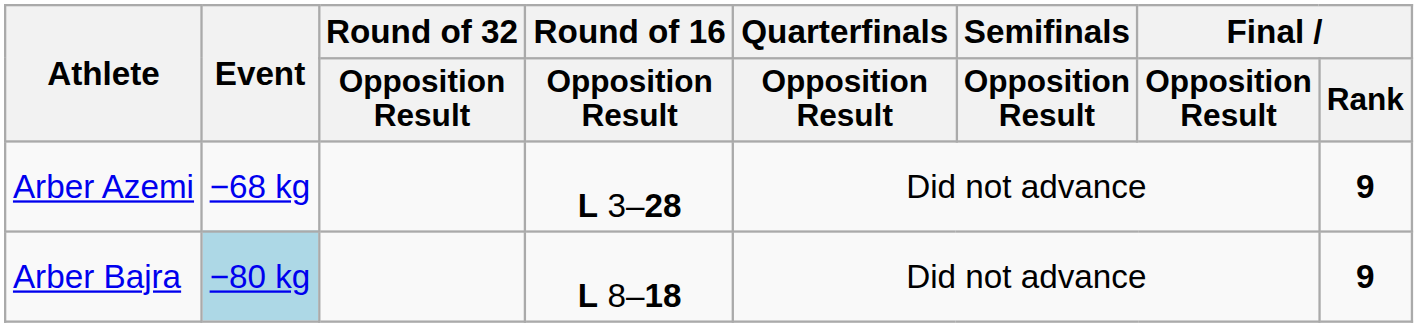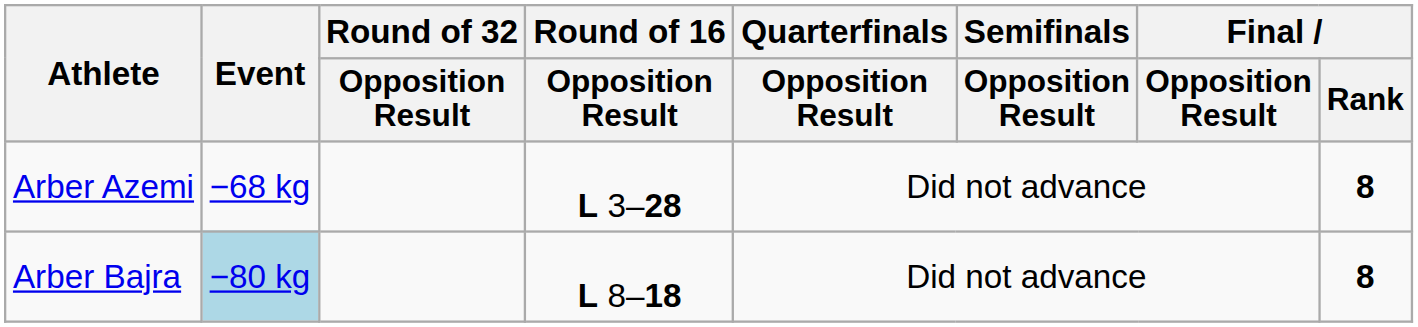Arber Azemi | Final / Rank: 9 -> 8
Arber Bajra | Final / Rank: 9 -> 8
